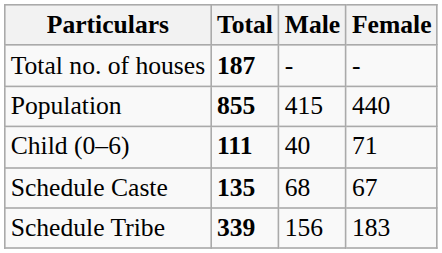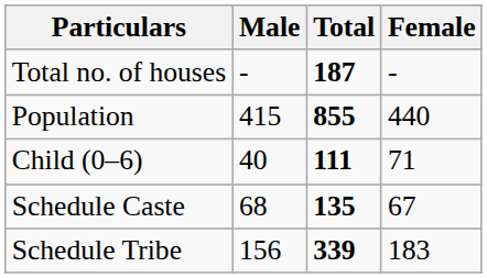columns swapped: Total <-> Male
